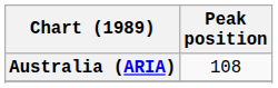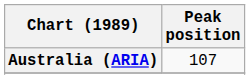Australia (ARIA) | Peak position: 108 -> 107
